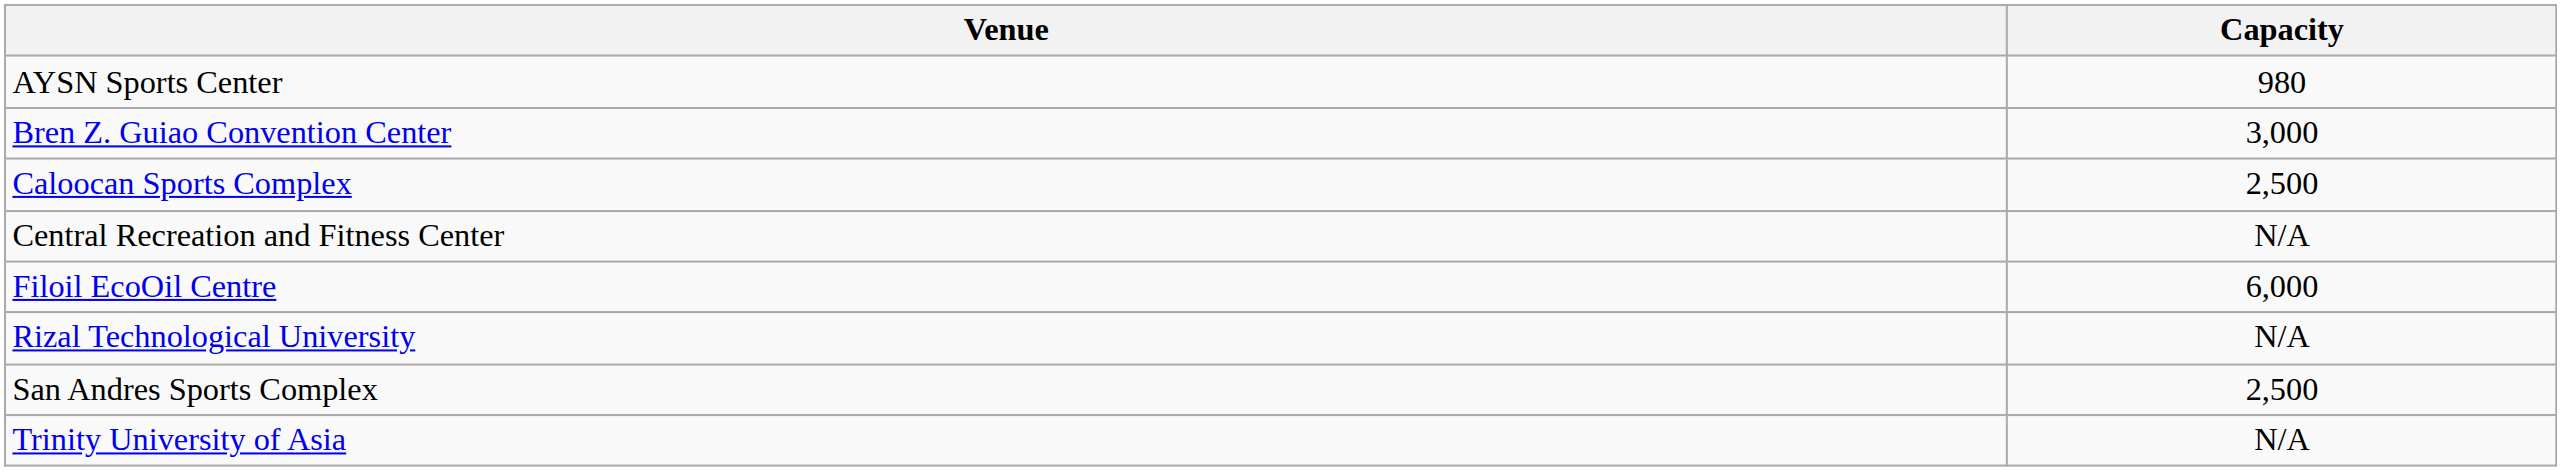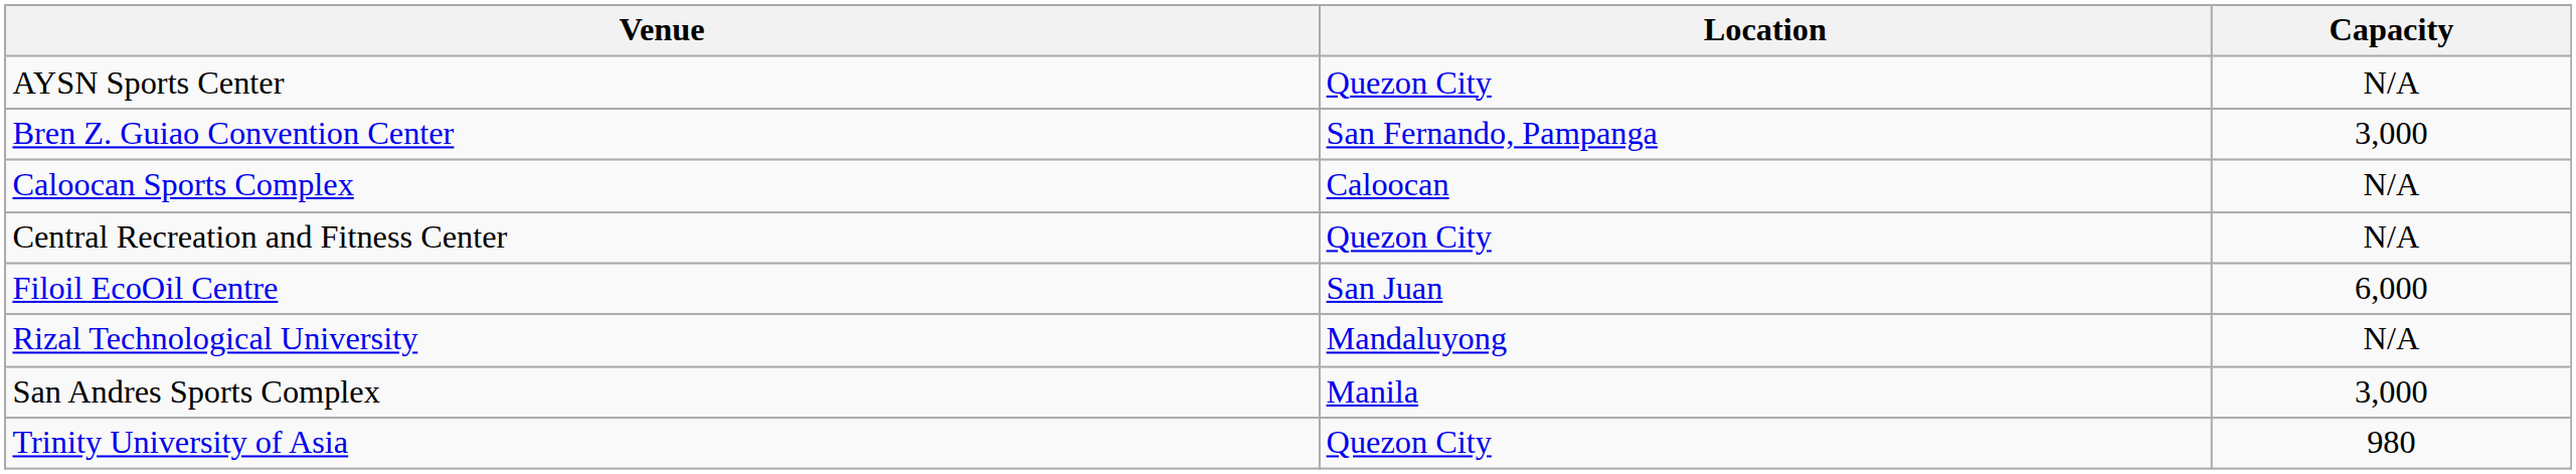+ column: Location | Quezon City | San Fernando, Pampanga | Caloocan | Quezon City | San Juan | Mandaluyong | Manila | Quezon City
AYSN Sports Center | Capacity: 980 -> N/A
Caloocan Sports Complex | Capacity: 2,500 -> N/A
San Andres Sports Complex | Capacity: 2,500 -> 3,000
Trinity University of Asia | Capacity: N/A -> 980
